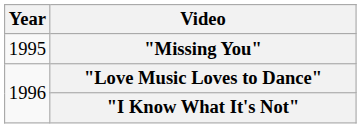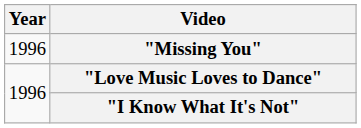"Missing You" | Year: 1995 -> 1996
